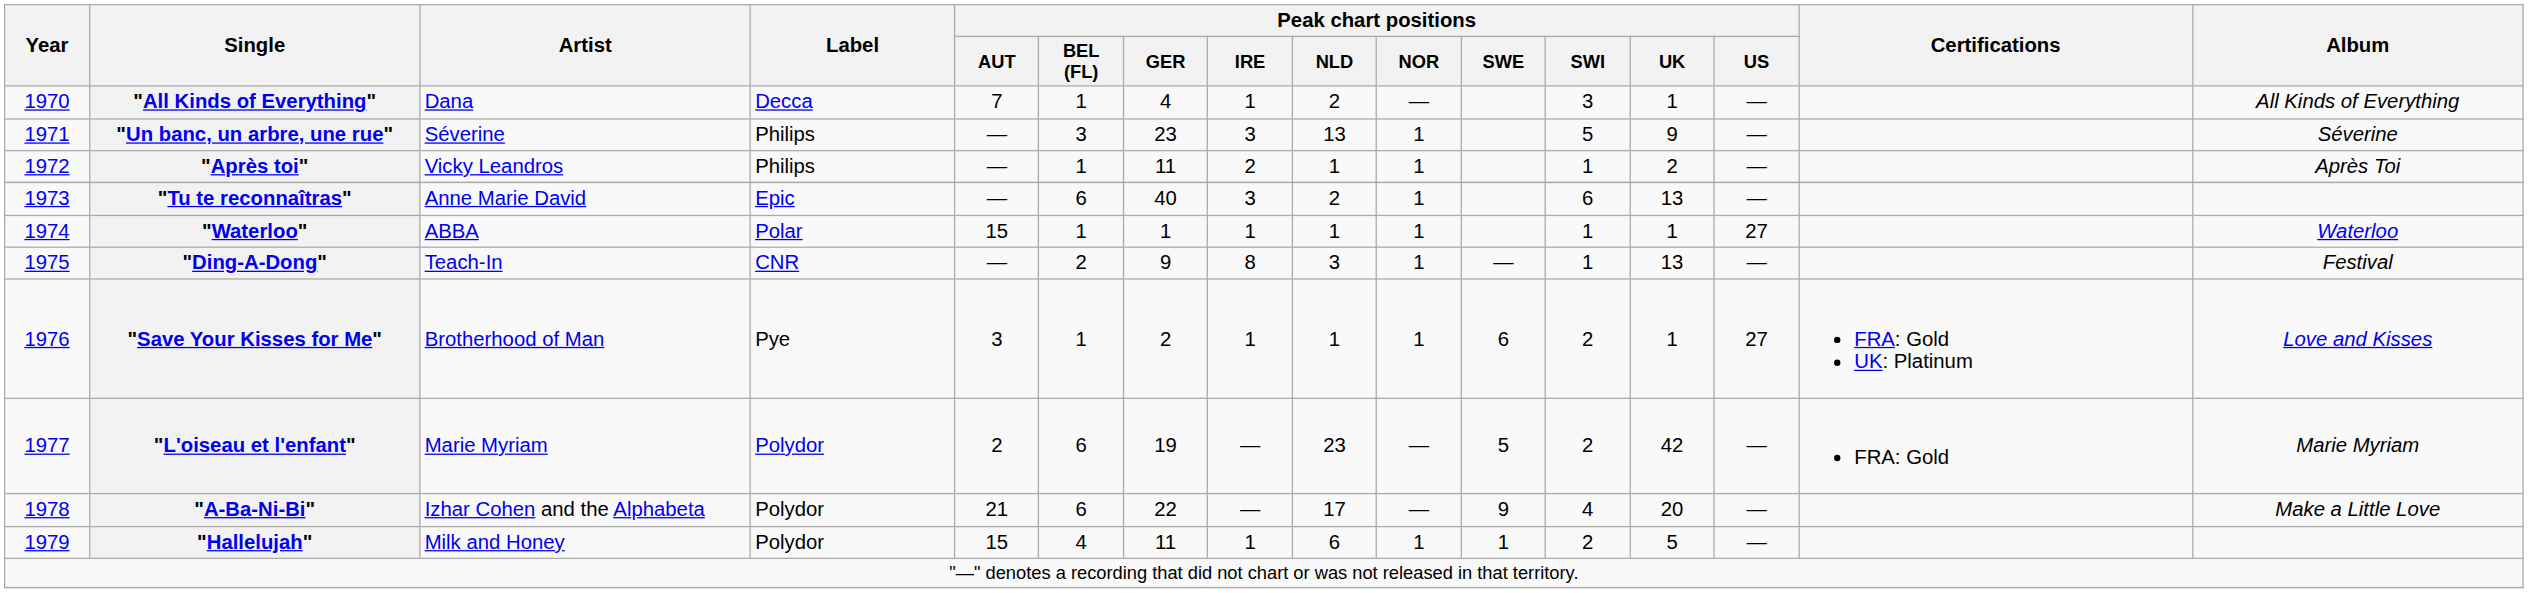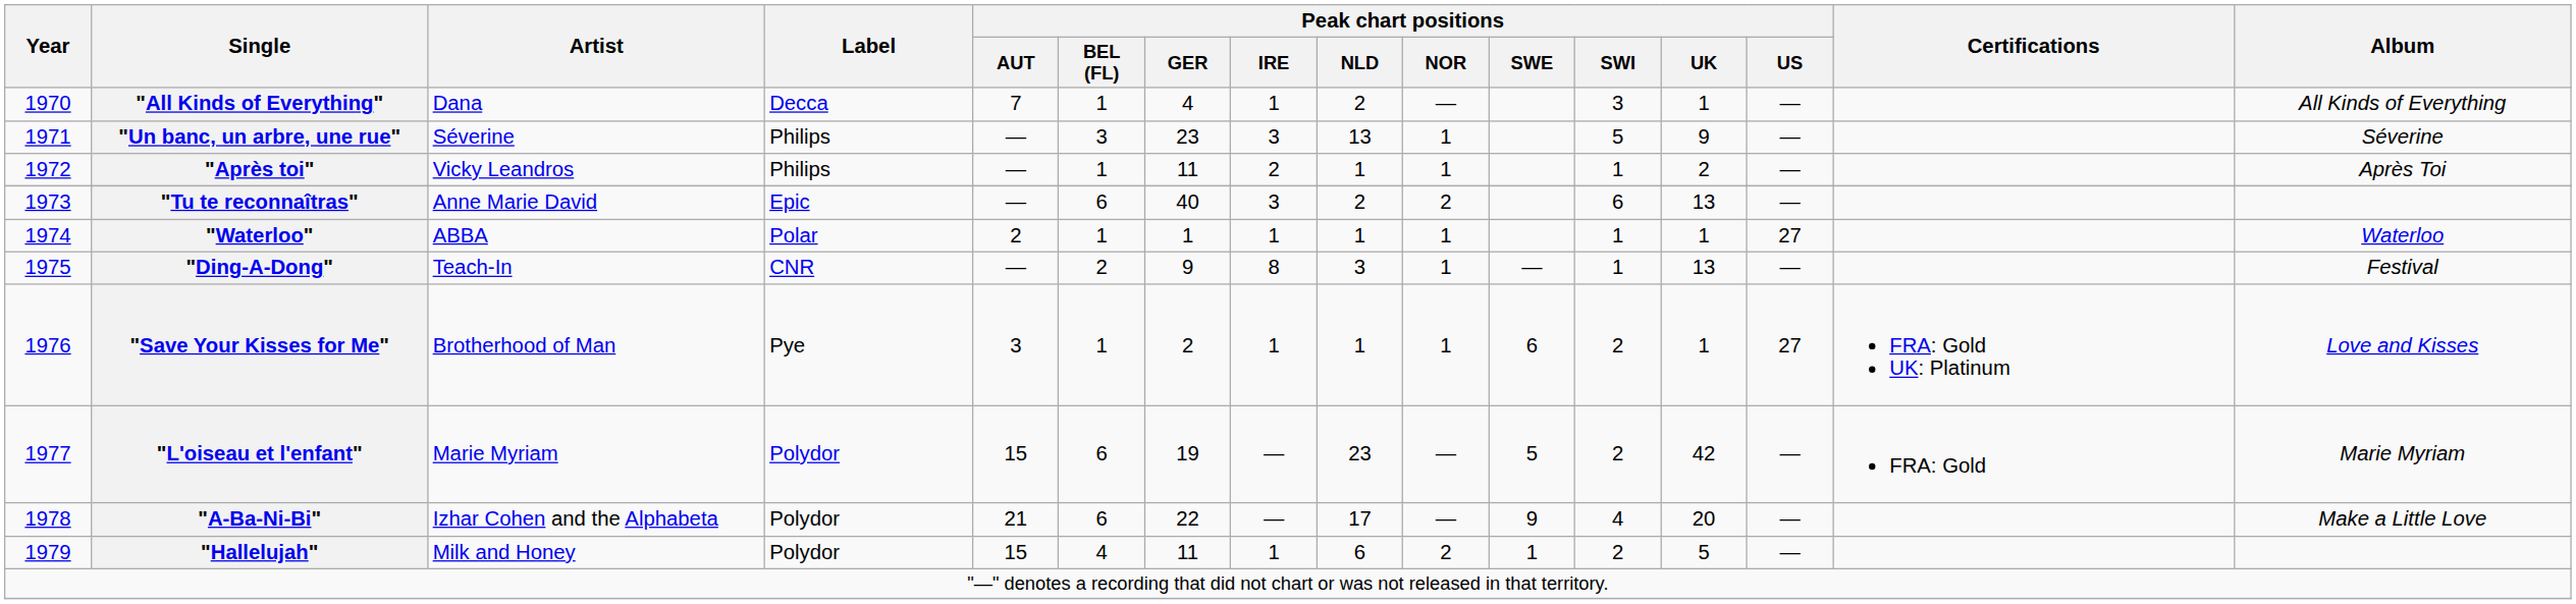"Tu te reconnaîtras" | Peak chart positions / NOR: 1 -> 2
"Waterloo" | Peak chart positions / AUT: 15 -> 2
"L'oiseau et l'enfant" | Peak chart positions / AUT: 2 -> 15
"Hallelujah" | Peak chart positions / NOR: 1 -> 2
